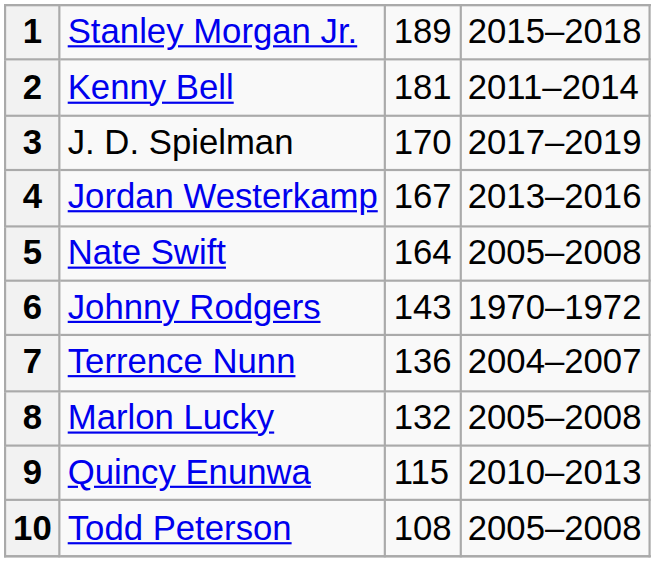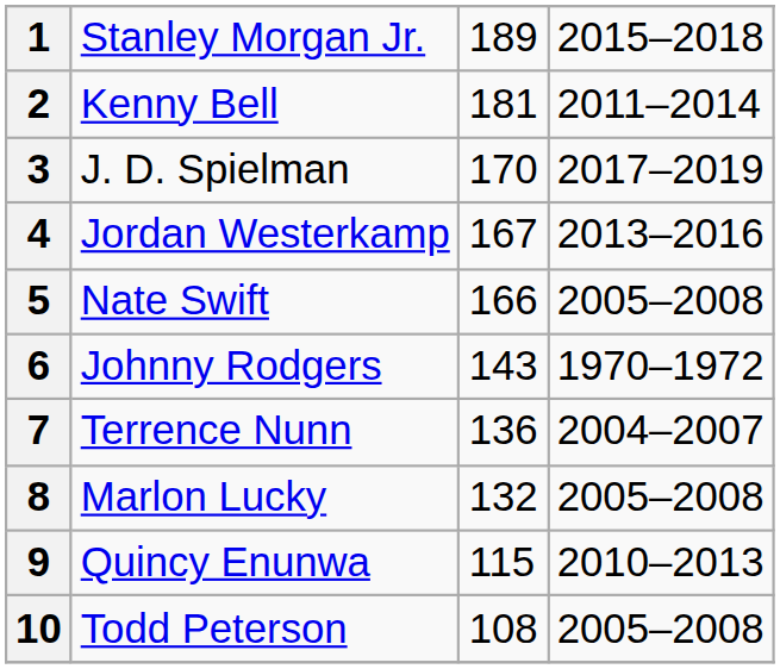5 | column 3: 164 -> 166
